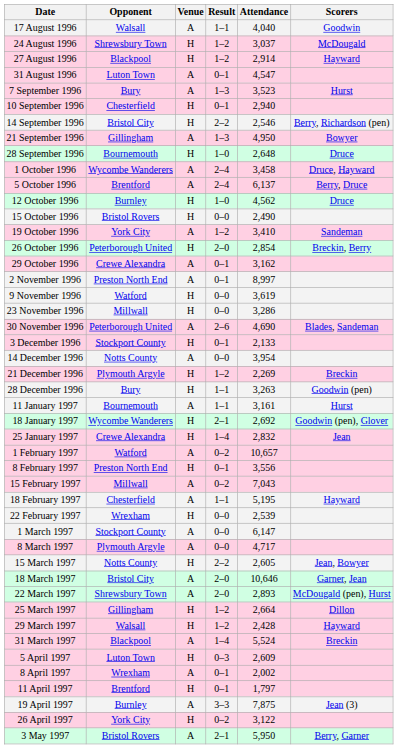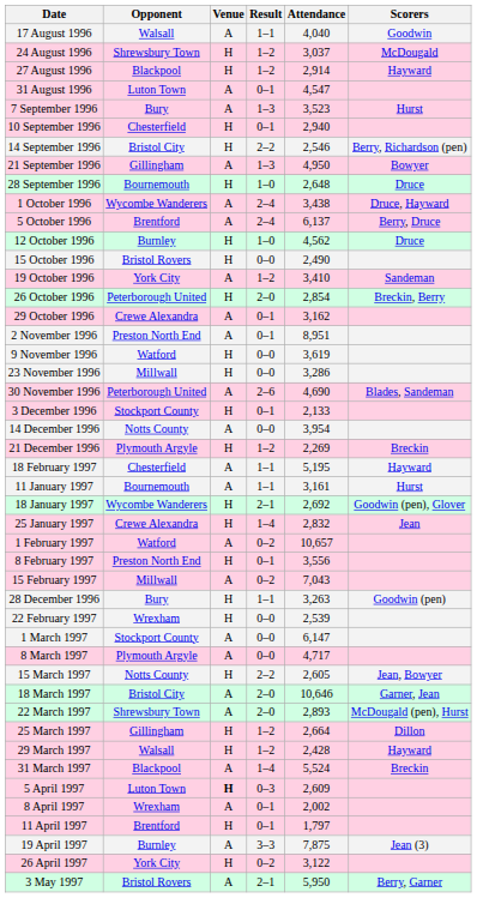1 October 1996 | Attendance: 3,458 -> 3,438
2 November 1996 | Attendance: 8,997 -> 8,951
rows swapped: 28 December 1996 <-> 18 February 1997
5 April 1997 | Venue: normal -> bold
